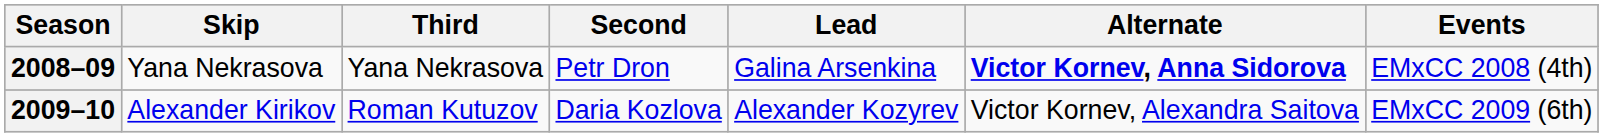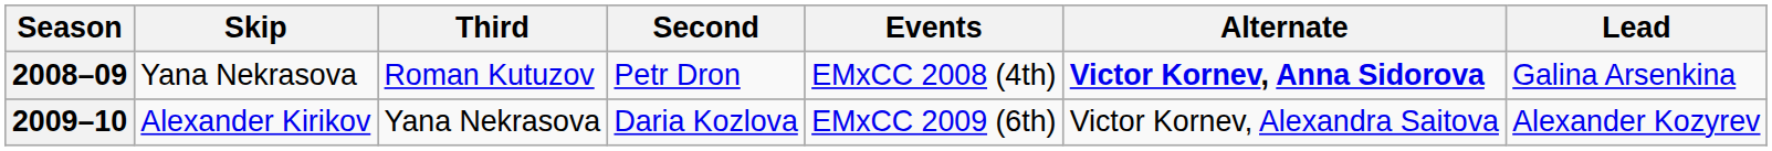columns swapped: Lead <-> Events
2008–09 | Third: Yana Nekrasova -> Roman Kutuzov
2009–10 | Third: Roman Kutuzov -> Yana Nekrasova
